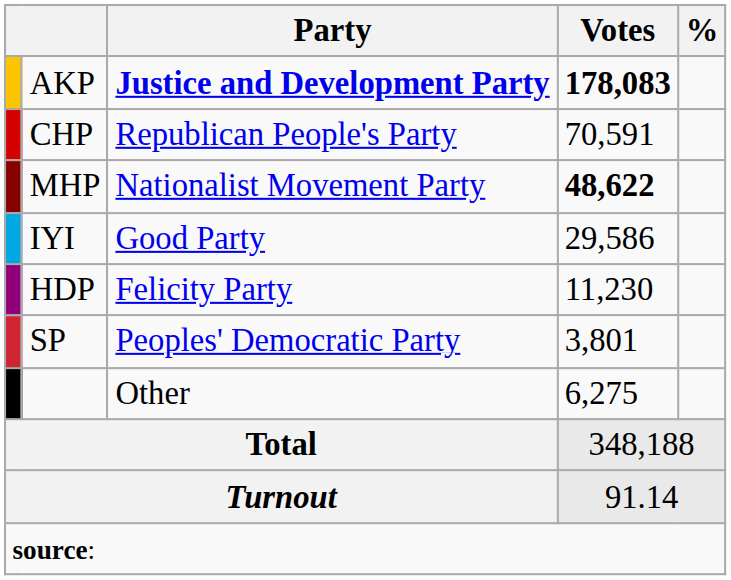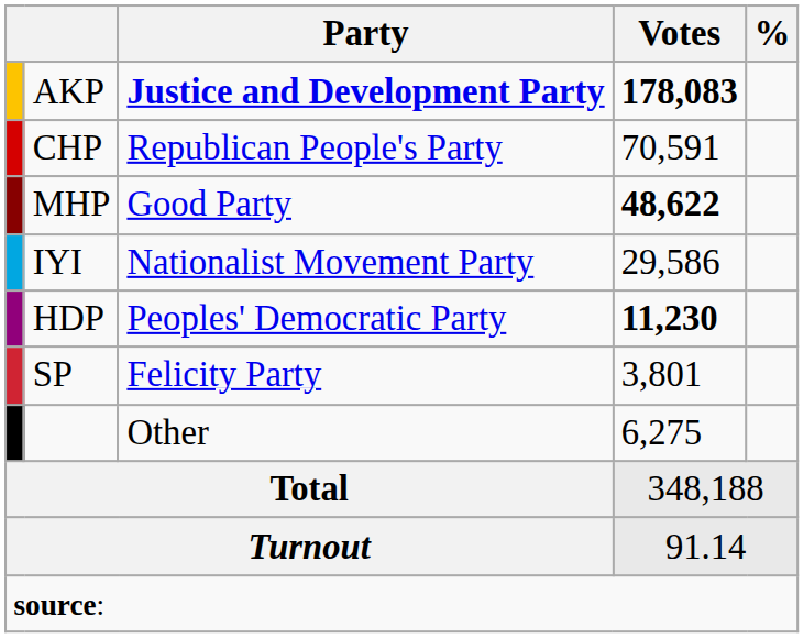MHP | Party: Nationalist Movement Party -> Good Party
IYI | Party: Good Party -> Nationalist Movement Party
HDP | Party: Felicity Party -> Peoples' Democratic Party
HDP | Votes: normal -> bold
SP | Party: Peoples' Democratic Party -> Felicity Party
